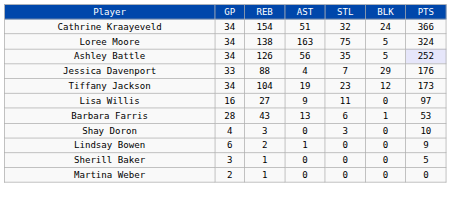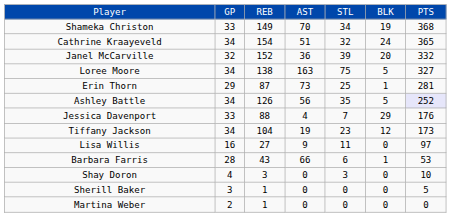+ row: Shameka Christon | 33 | 149 | 70 | 34 | 19 | 368
Cathrine Kraayeveld | column 7: 366 -> 365
+ row: Janel McCarville | 32 | 152 | 36 | 39 | 20 | 332
Loree Moore | column 7: 324 -> 327
+ row: Erin Thorn | 29 | 87 | 73 | 25 | 1 | 281
Barbara Farris | column 4: 13 -> 66
- row: Lindsay Bowen | 6 | 2 | 1 | 0 | 0 | 9
